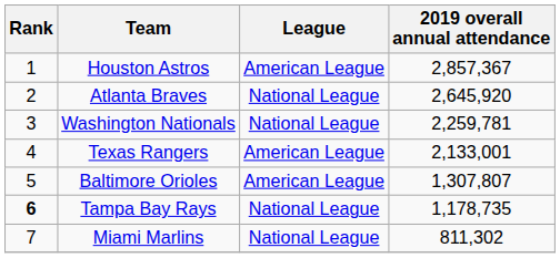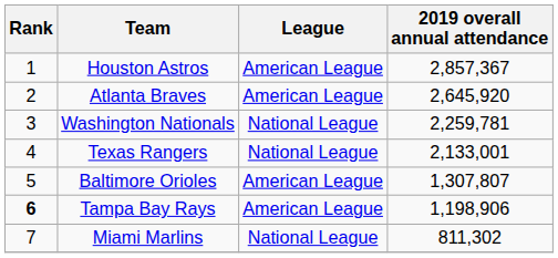Atlanta Braves | League: National League -> American League
Texas Rangers | League: American League -> National League
Tampa Bay Rays | League: National League -> American League
Tampa Bay Rays | 2019 overall annual attendance: 1,178,735 -> 1,198,906
